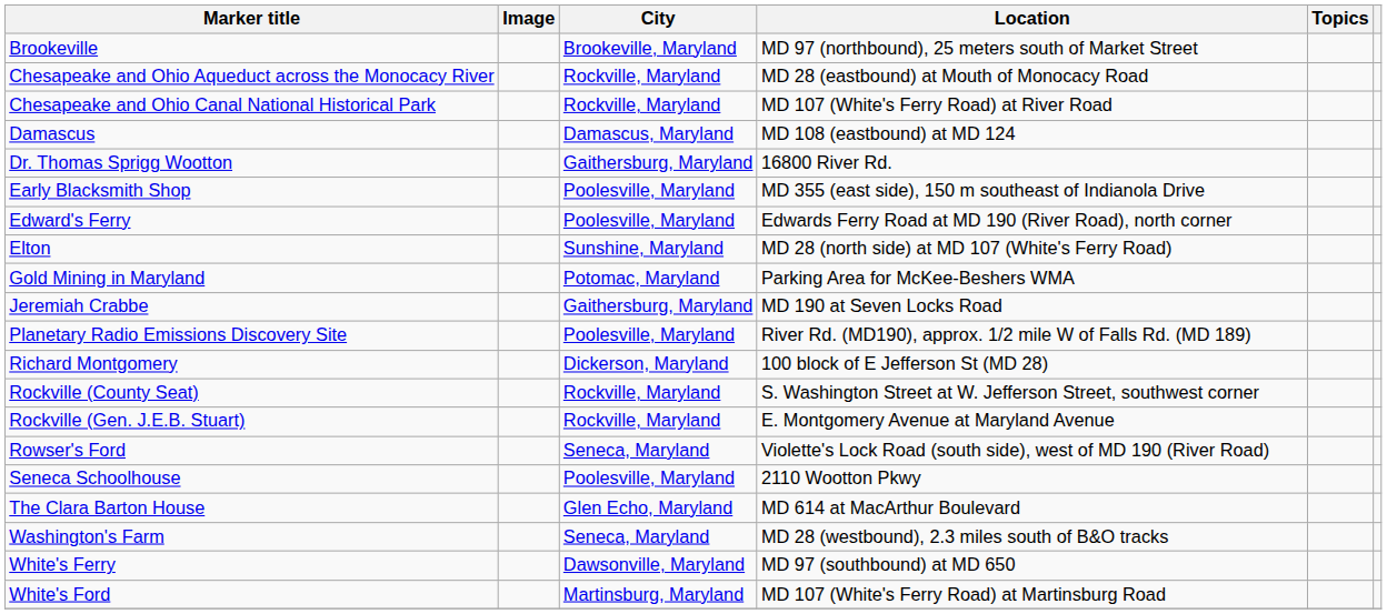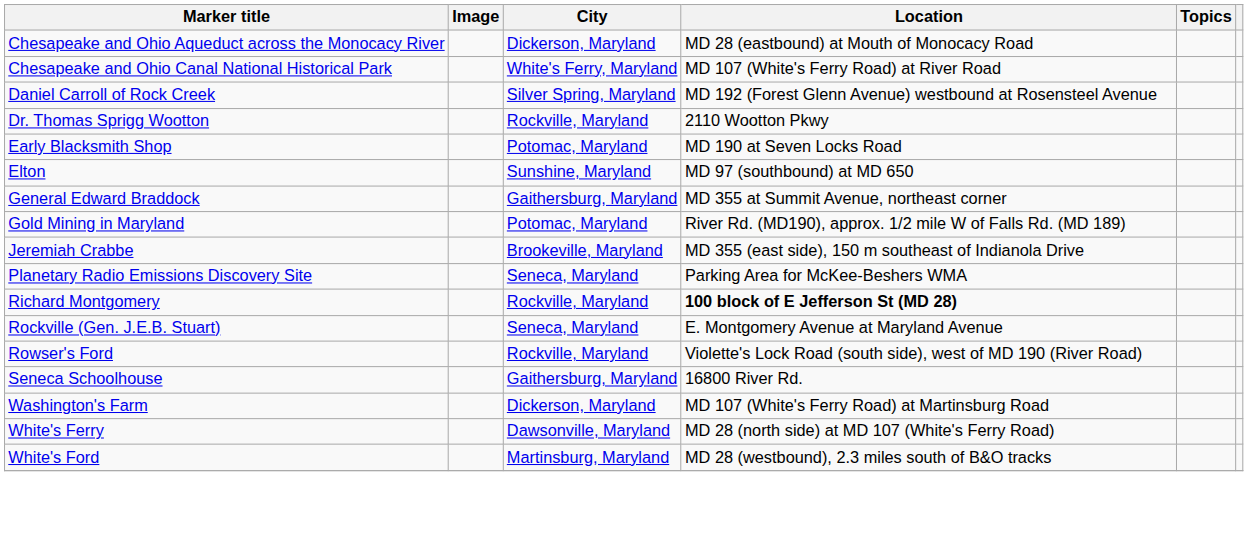- row: Brookeville | Brookeville, Maryland | MD 97 (northbound), 25 meters south of Market Street
Chesapeake and Ohio Aqueduct across the Monocacy River | City: Rockville, Maryland -> Dickerson, Maryland
Chesapeake and Ohio Canal National Historical Park | City: Rockville, Maryland -> White's Ferry, Maryland
- row: Damascus | Damascus, Maryland | MD 108 (eastbound) at MD 124
+ row: Daniel Carroll of Rock Creek | Silver Spring, Maryland | MD 192 (Forest Glenn Avenue) westbound at Rosensteel Avenue
Dr. Thomas Sprigg Wootton | City: Gaithersburg, Maryland -> Rockville, Maryland
Dr. Thomas Sprigg Wootton | Location: 16800 River Rd. -> 2110 Wootton Pkwy
Early Blacksmith Shop | City: Poolesville, Maryland -> Potomac, Maryland
Early Blacksmith Shop | Location: MD 355 (east side), 150 m southeast of Indianola Drive -> MD 190 at Seven Locks Road
- row: Edward's Ferry | Poolesville, Maryland | Edwards Ferry Road at MD 190 (River Road), north corner
Elton | Location: MD 28 (north side) at MD 107 (White's Ferry Road) -> MD 97 (southbound) at MD 650
+ row: General Edward Braddock | Gaithersburg, Maryland | MD 355 at Summit Avenue, northeast corner
Gold Mining in Maryland | Location: Parking Area for McKee-Beshers WMA -> River Rd. (MD190), approx. 1/2 mile W of Falls Rd. (MD 189)
Jeremiah Crabbe | City: Gaithersburg, Maryland -> Brookeville, Maryland
Jeremiah Crabbe | Location: MD 190 at Seven Locks Road -> MD 355 (east side), 150 m southeast of Indianola Drive
Planetary Radio Emissions Discovery Site | City: Poolesville, Maryland -> Seneca, Maryland
Planetary Radio Emissions Discovery Site | Location: River Rd. (MD190), approx. 1/2 mile W of Falls Rd. (MD 189) -> Parking Area for McKee-Beshers WMA
Richard Montgomery | City: Dickerson, Maryland -> Rockville, Maryland
Richard Montgomery | Location: normal -> bold
- row: Rockville (County Seat) | Rockville, Maryland | S. Washington Street at W. Jefferson Street, southwest corner
Rockville (Gen. J.E.B. Stuart) | City: Rockville, Maryland -> Seneca, Maryland
Rowser's Ford | City: Seneca, Maryland -> Rockville, Maryland
Seneca Schoolhouse | City: Poolesville, Maryland -> Gaithersburg, Maryland
Seneca Schoolhouse | Location: 2110 Wootton Pkwy -> 16800 River Rd.
- row: The Clara Barton House | Glen Echo, Maryland | MD 614 at MacArthur Boulevard
Washington's Farm | City: Seneca, Maryland -> Dickerson, Maryland
Washington's Farm | Location: MD 28 (westbound), 2.3 miles south of B&O tracks -> MD 107 (White's Ferry Road) at Martinsburg Road
White's Ferry | Location: MD 97 (southbound) at MD 650 -> MD 28 (north side) at MD 107 (White's Ferry Road)
White's Ford | Location: MD 107 (White's Ferry Road) at Martinsburg Road -> MD 28 (westbound), 2.3 miles south of B&O tracks
